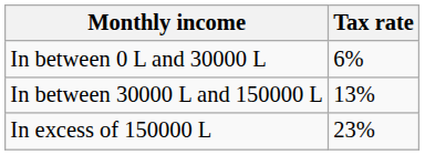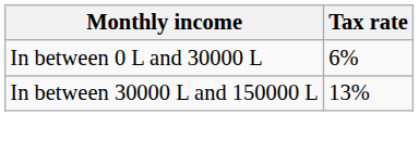- row: In excess of 150000 L | 23%
